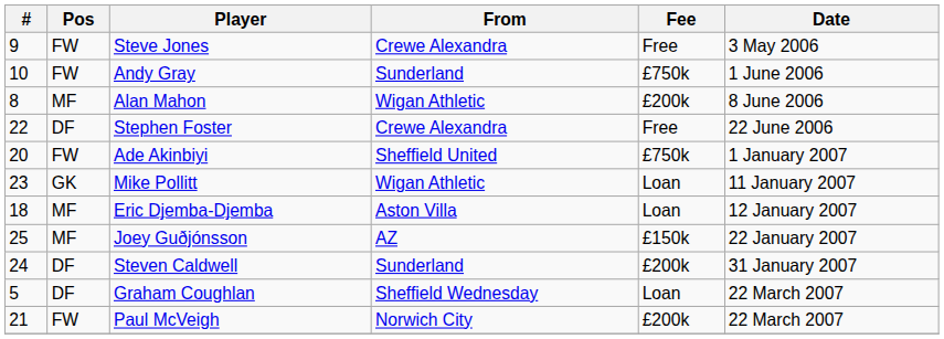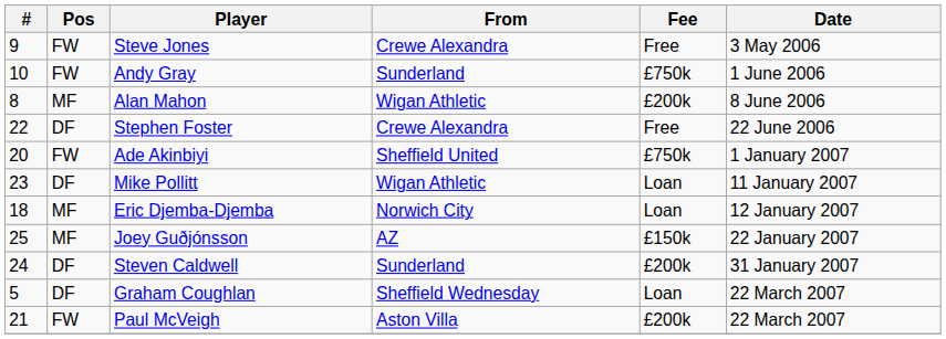Mike Pollitt | Pos: GK -> DF
Eric Djemba-Djemba | From: Aston Villa -> Norwich City
Paul McVeigh | From: Norwich City -> Aston Villa
